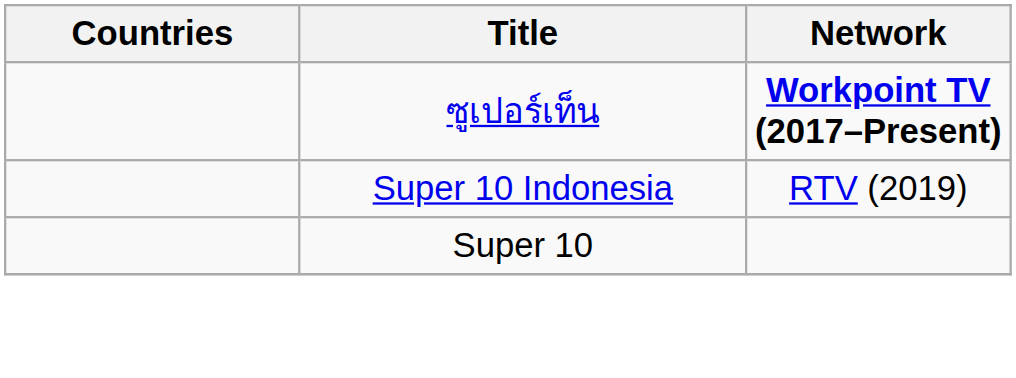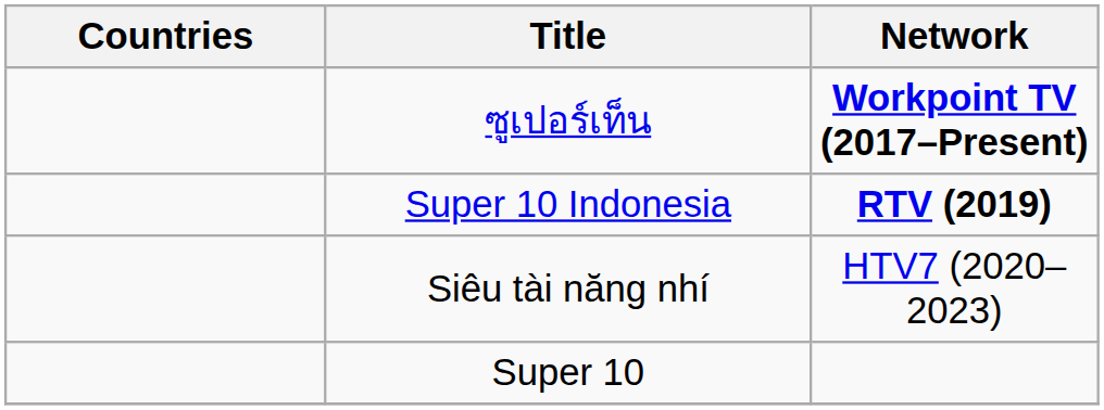Super 10 Indonesia | Network: normal -> bold
+ row: Siêu tài năng nhí | HTV7 (2020–2023)
